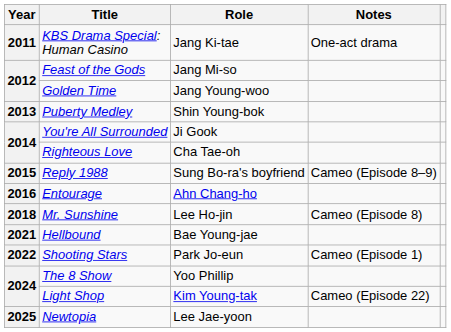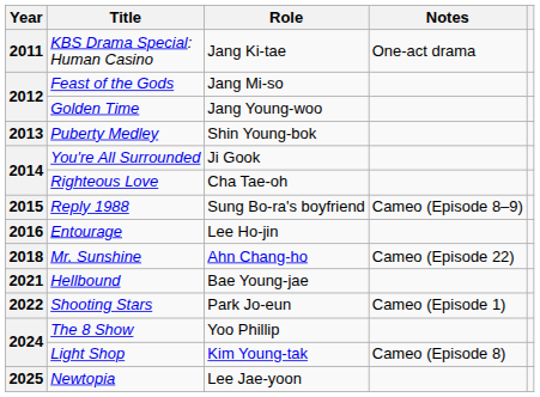Entourage | Role: Ahn Chang-ho -> Lee Ho-jin
Mr. Sunshine | Role: Lee Ho-jin -> Ahn Chang-ho
Mr. Sunshine | Notes: Cameo (Episode 8) -> Cameo (Episode 22)
Light Shop | Notes: Cameo (Episode 22) -> Cameo (Episode 8)
